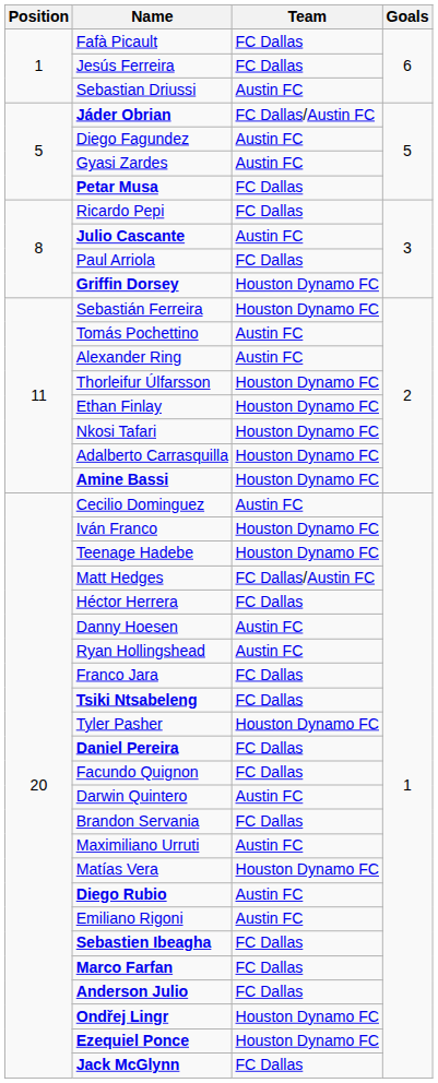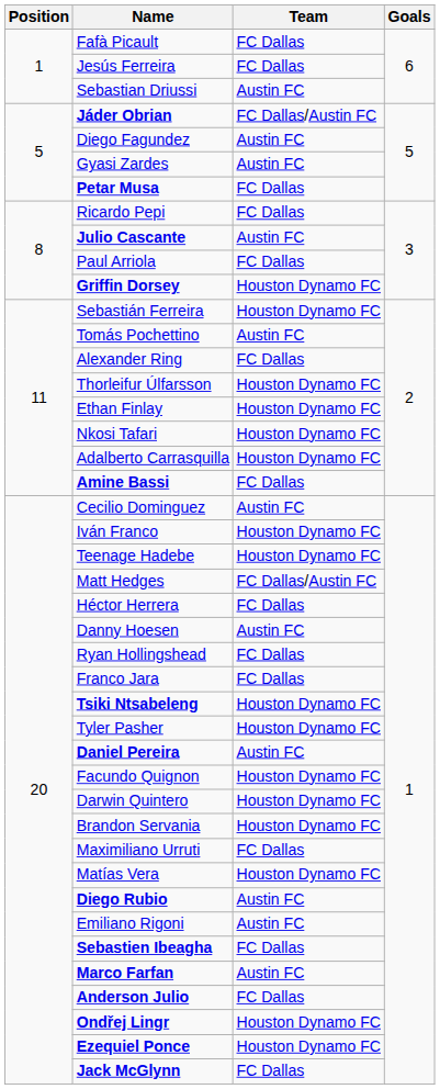Alexander Ring | Team: Austin FC -> FC Dallas
Amine Bassi | Team: Houston Dynamo FC -> FC Dallas
Ryan Hollingshead | Team: Austin FC -> FC Dallas
Tsiki Ntsabeleng | Team: FC Dallas -> Houston Dynamo FC
Daniel Pereira | Team: FC Dallas -> Austin FC
Facundo Quignon | Team: FC Dallas -> Houston Dynamo FC
Darwin Quintero | Team: Austin FC -> Houston Dynamo FC
Brandon Servania | Team: FC Dallas -> Houston Dynamo FC
Maximiliano Urruti | Team: Austin FC -> FC Dallas
Marco Farfan | Team: FC Dallas -> Austin FC
